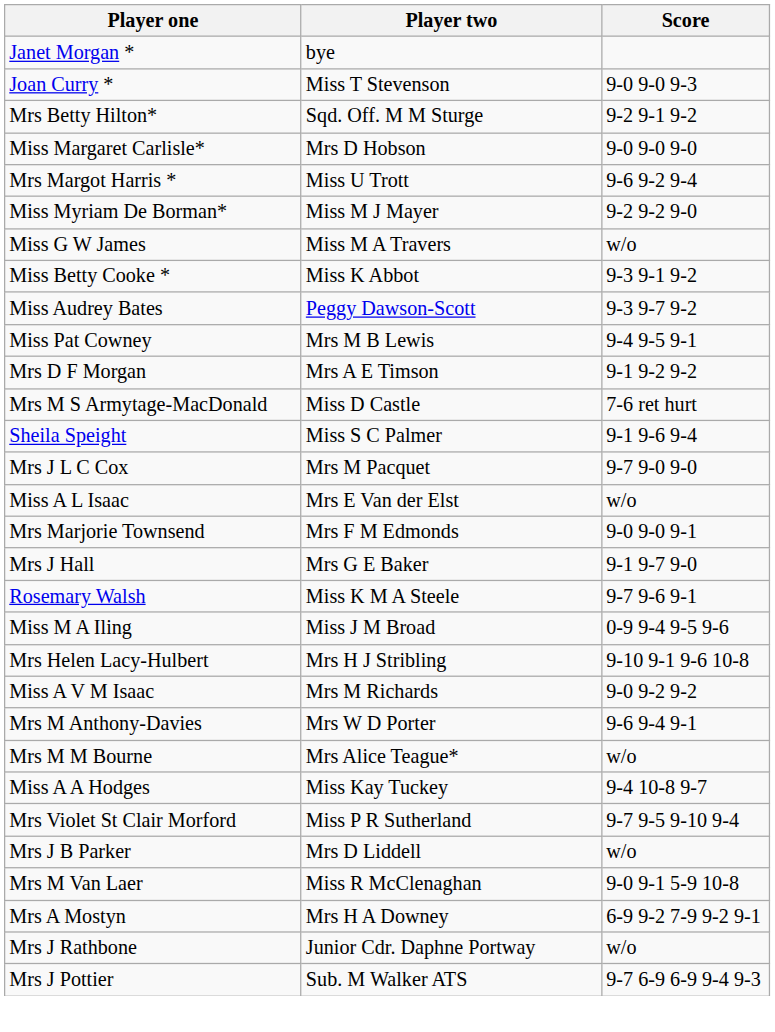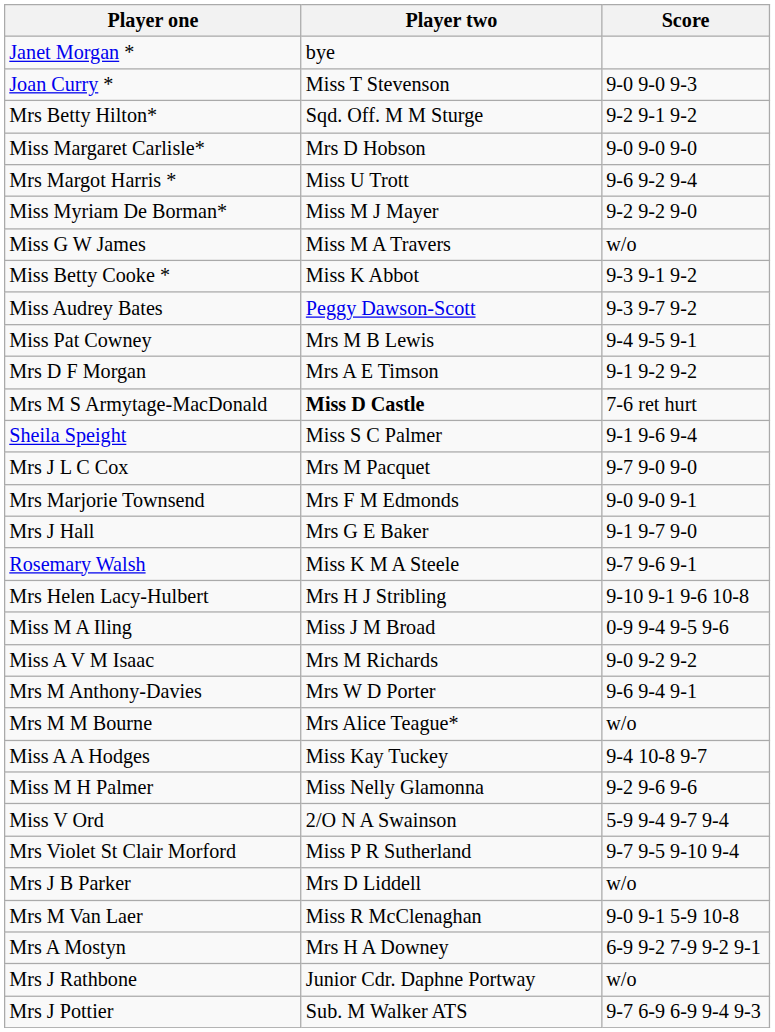Mrs M S Armytage-MacDonald | Player two: normal -> bold
- row: Miss A L Isaac | Mrs E Van der Elst | w/o
rows swapped: Mrs Helen Lacy-Hulbert <-> Miss M A Iling
+ row: Miss M H Palmer | Miss Nelly Glamonna | 9-2 9-6 9-6
+ row: Miss V Ord | 2/O N A Swainson | 5-9 9-4 9-7 9-4
